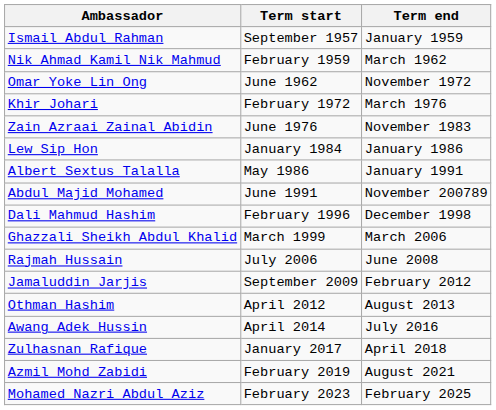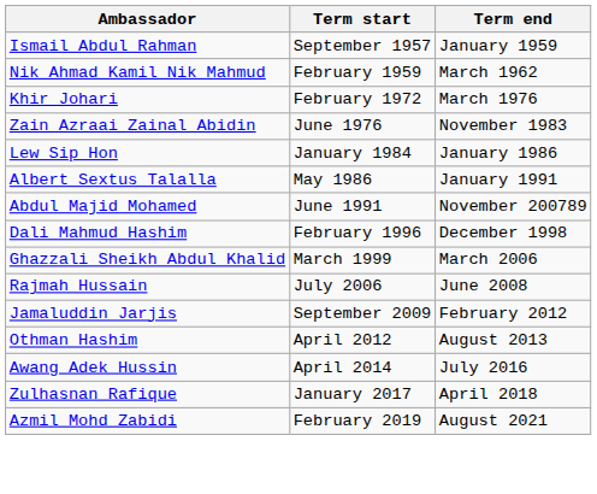- row: Omar Yoke Lin Ong | June 1962 | November 1972
- row: Mohamed Nazri Abdul Aziz | February 2023 | February 2025
